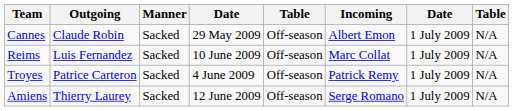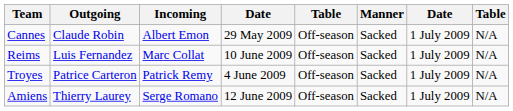columns swapped: Manner <-> Incoming
